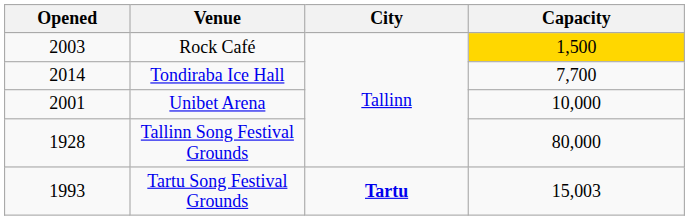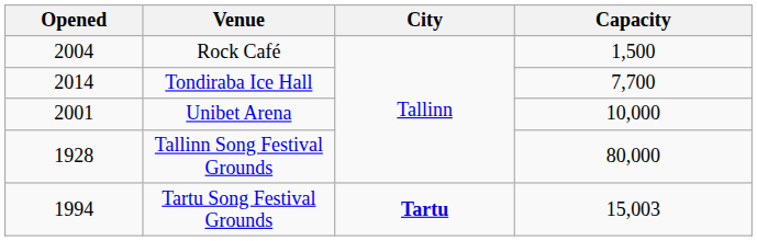Rock Café | Opened: 2003 -> 2004
Rock Café | Capacity: gold background -> no background
Tartu Song Festival Grounds | Opened: 1993 -> 1994
